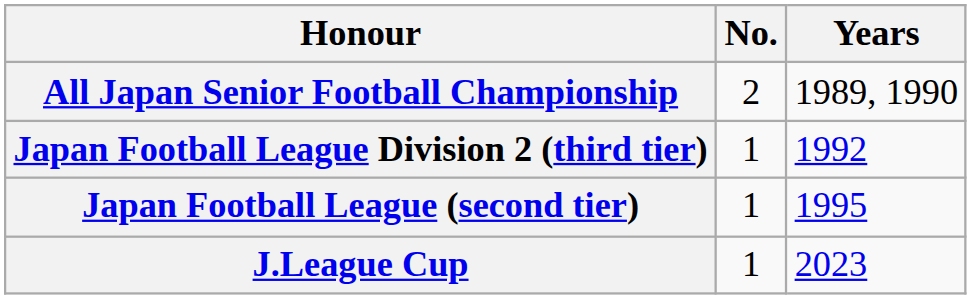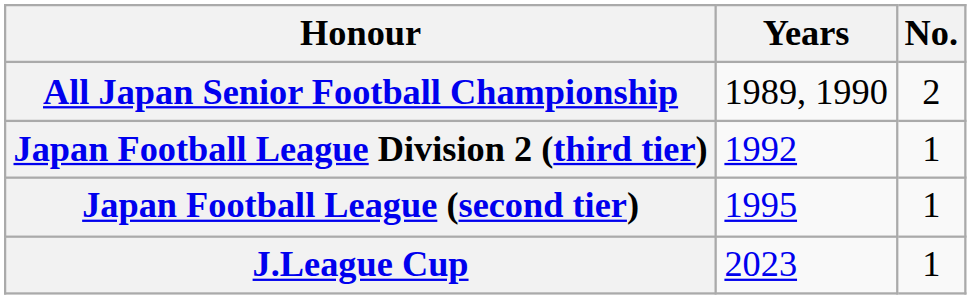columns swapped: No. <-> Years
